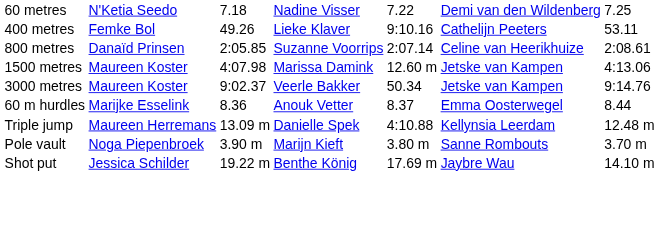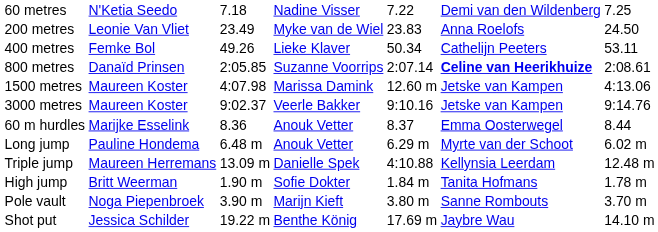+ row: 200 metres | Leonie Van Vliet | 23.49 | Myke van de Wiel | 23.83 | Anna Roelofs | 24.50
400 metres | column 5: 9:10.16 -> 50.34
800 metres | column 6: normal -> bold
3000 metres | column 5: 50.34 -> 9:10.16
+ row: Long jump | Pauline Hondema | 6.48 m | Anouk Vetter | 6.29 m | Myrte van der Schoot | 6.02 m
+ row: High jump | Britt Weerman | 1.90 m | Sofie Dokter | 1.84 m | Tanita Hofmans | 1.78 m
